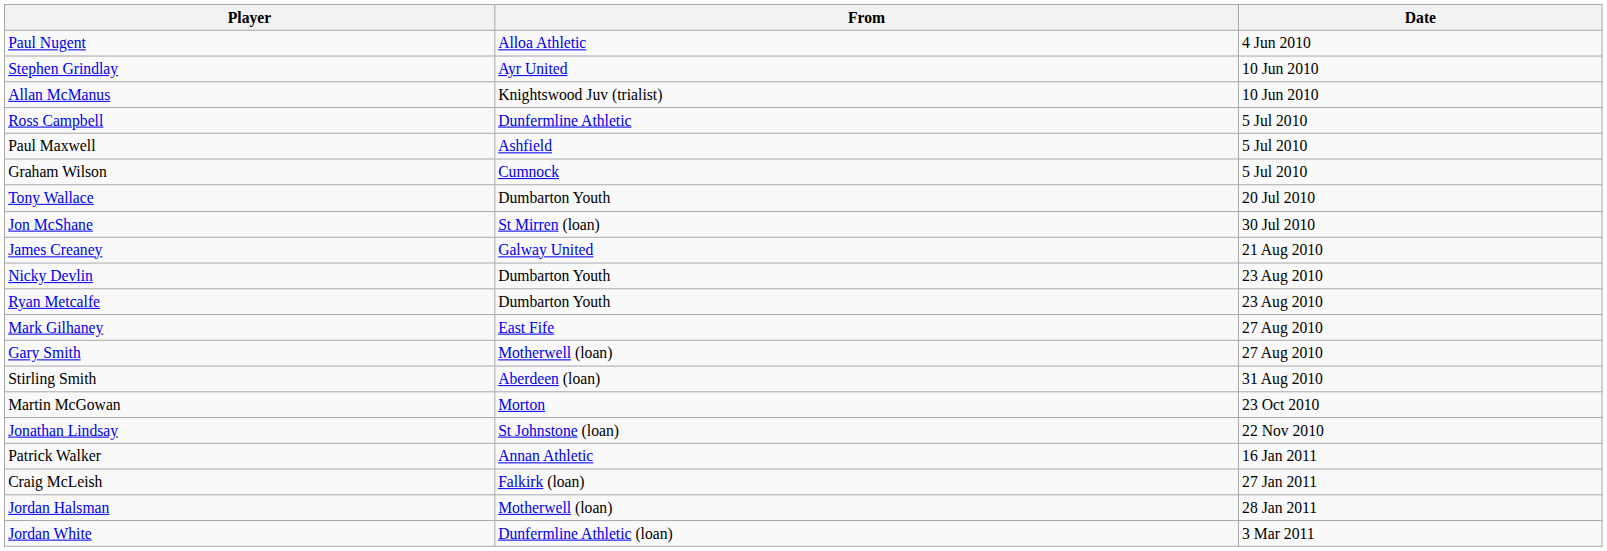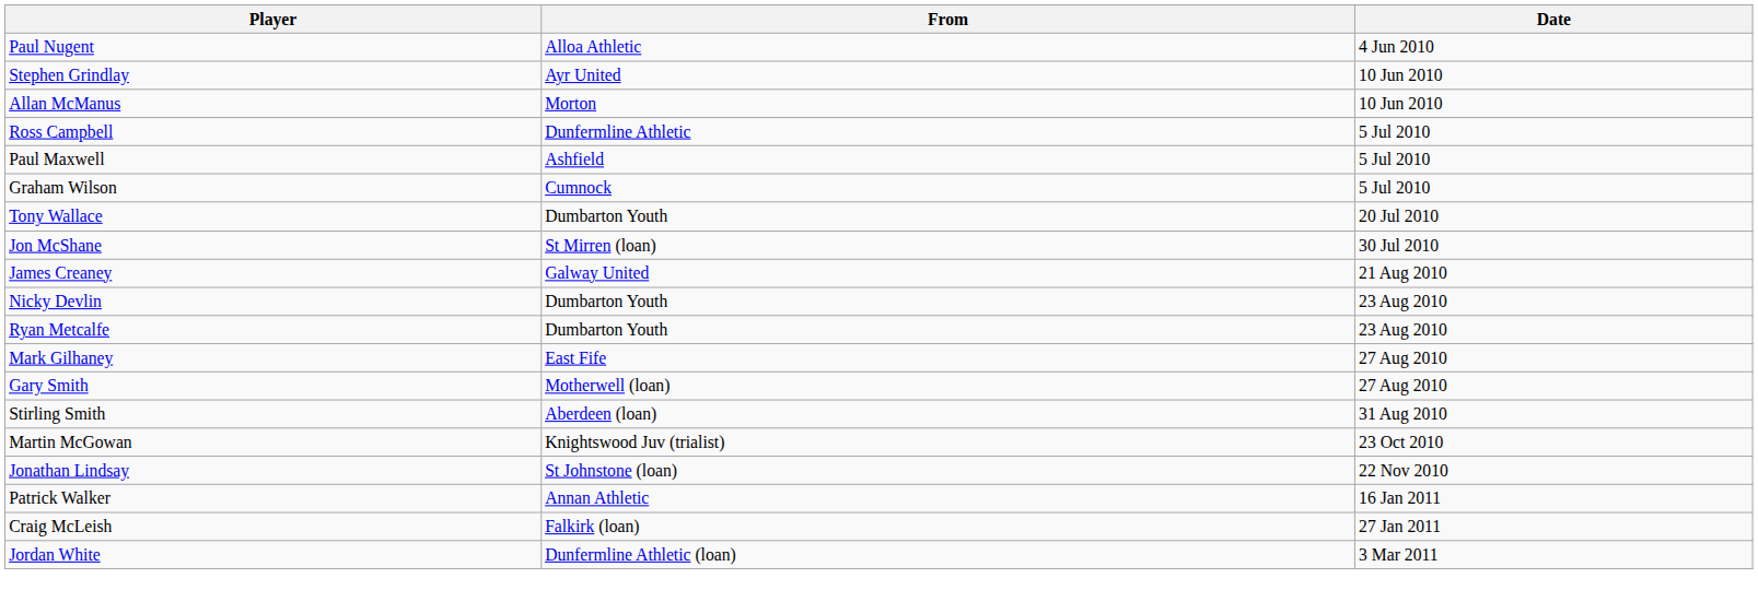Allan McManus | From: Knightswood Juv (trialist) -> Morton
Martin McGowan | From: Morton -> Knightswood Juv (trialist)
- row: Jordan Halsman | Motherwell (loan) | 28 Jan 2011
